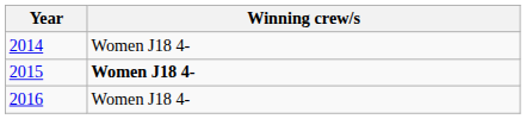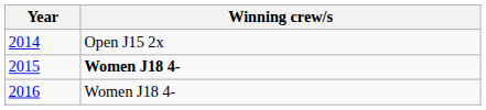2014 | Winning crew/s: Women J18 4- -> Open J15 2x
